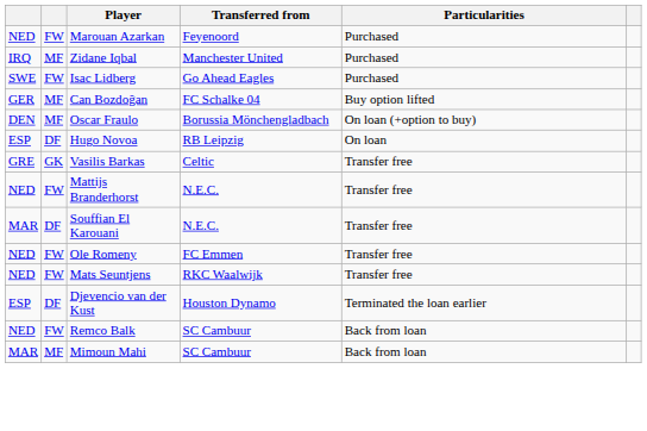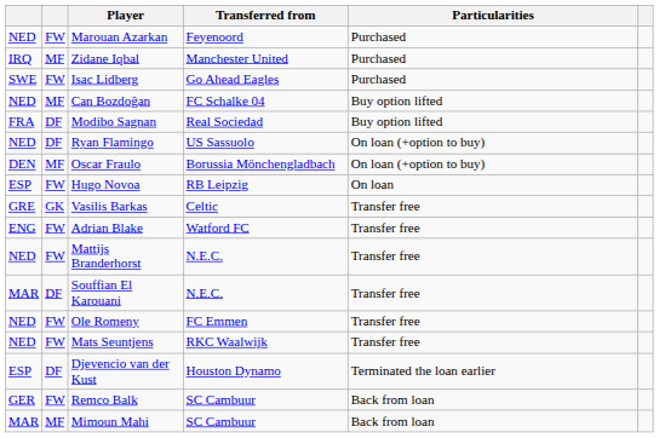Can Bozdoğan | column 1: GER -> NED
+ row: FRA | DF | Modibo Sagnan | Real Sociedad | Buy option lifted
+ row: NED | DF | Ryan Flamingo | US Sassuolo | On loan (+option to buy)
Hugo Novoa | column 2: DF -> FW
+ row: ENG | FW | Adrian Blake | Watford FC | Transfer free
Remco Balk | column 1: NED -> GER
